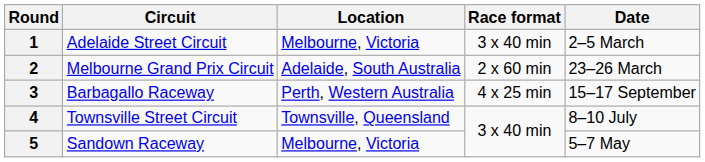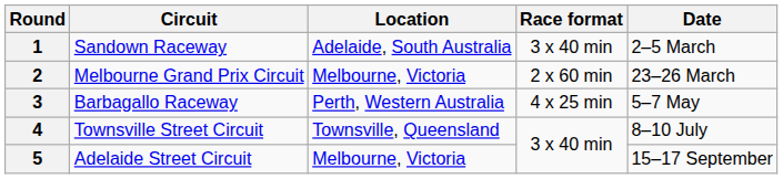1 | Circuit: Adelaide Street Circuit -> Sandown Raceway
1 | Location: Melbourne, Victoria -> Adelaide, South Australia
2 | Location: Adelaide, South Australia -> Melbourne, Victoria
3 | Date: 15–17 September -> 5–7 May
5 | Circuit: Sandown Raceway -> Adelaide Street Circuit
5 | Date: 5–7 May -> 15–17 September
